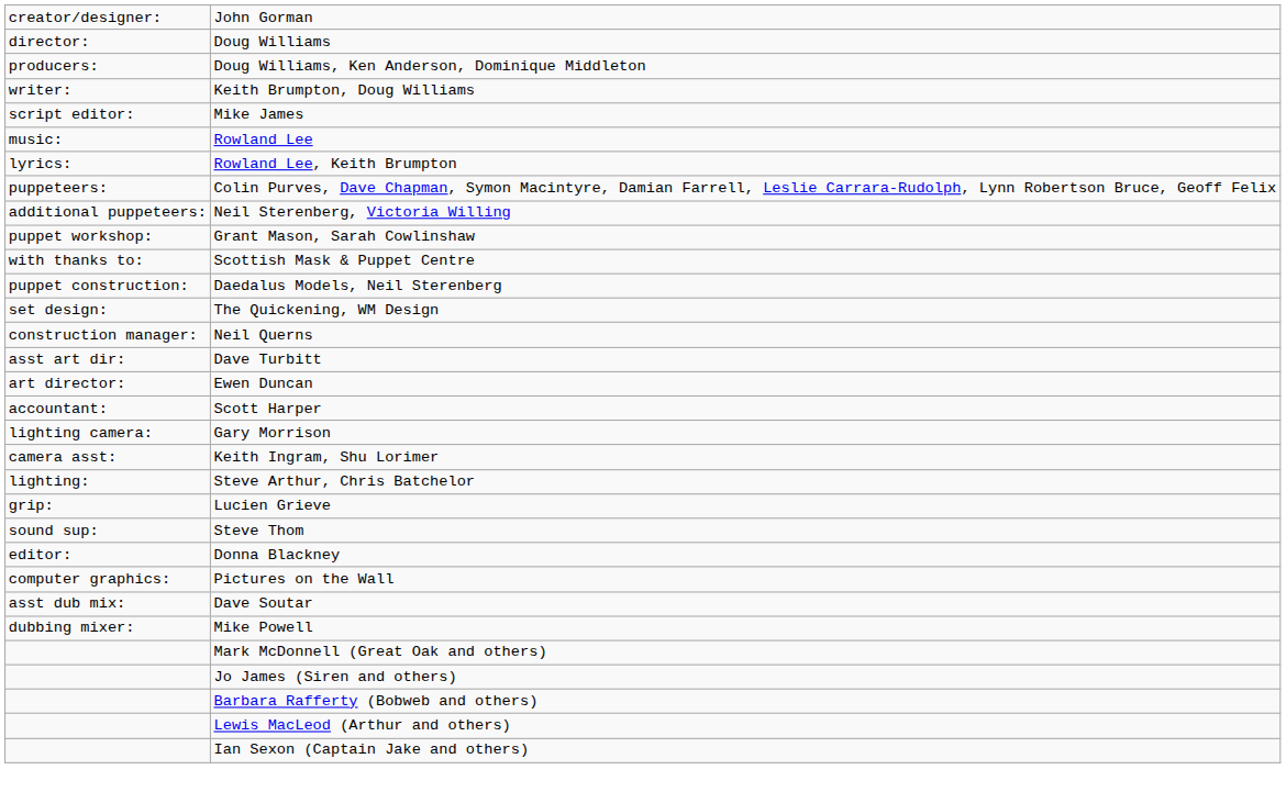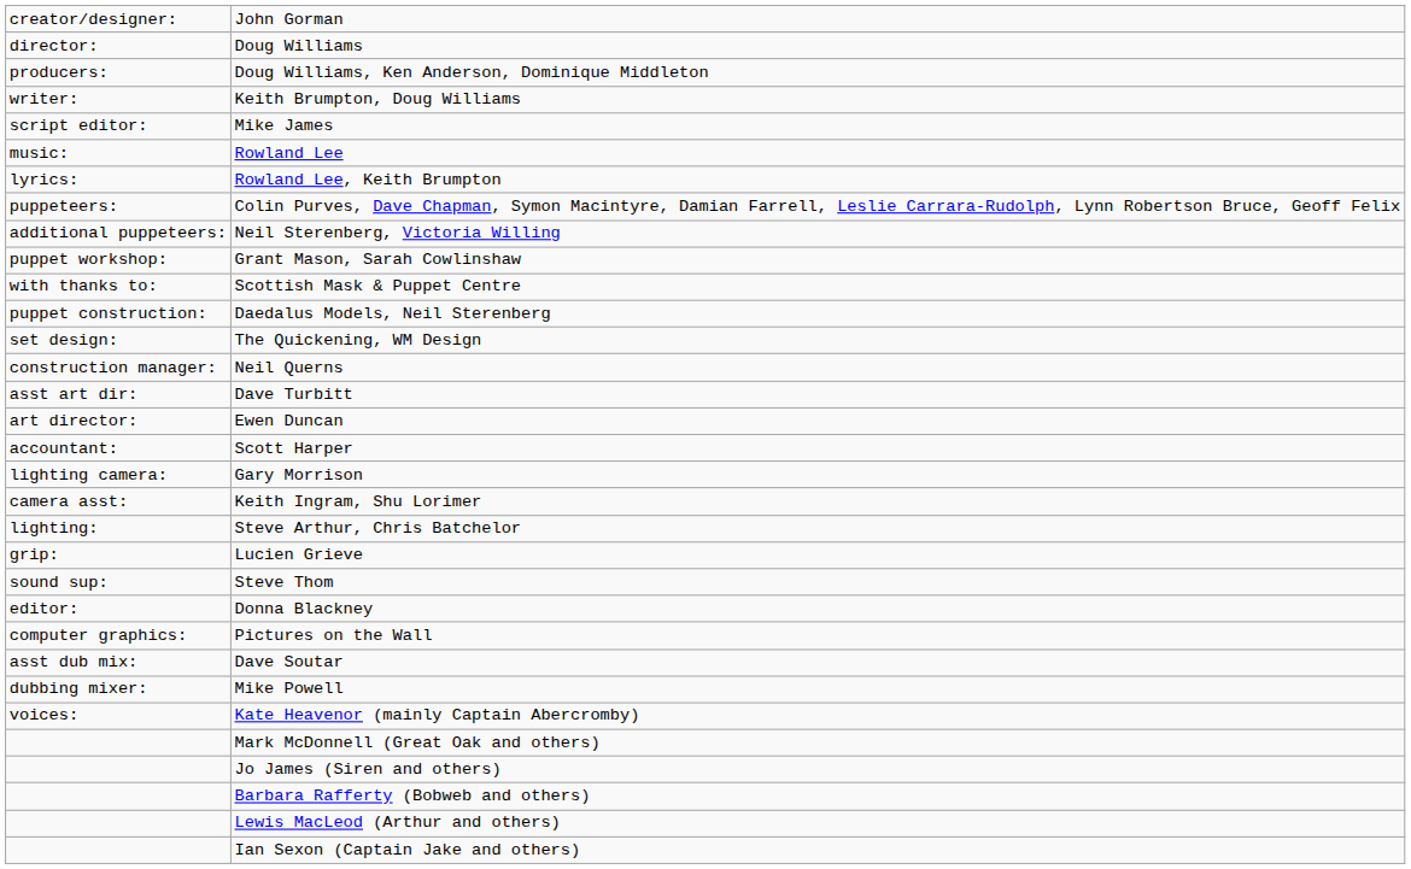+ row: voices: | Kate Heavenor (mainly Captain Abercromby)
